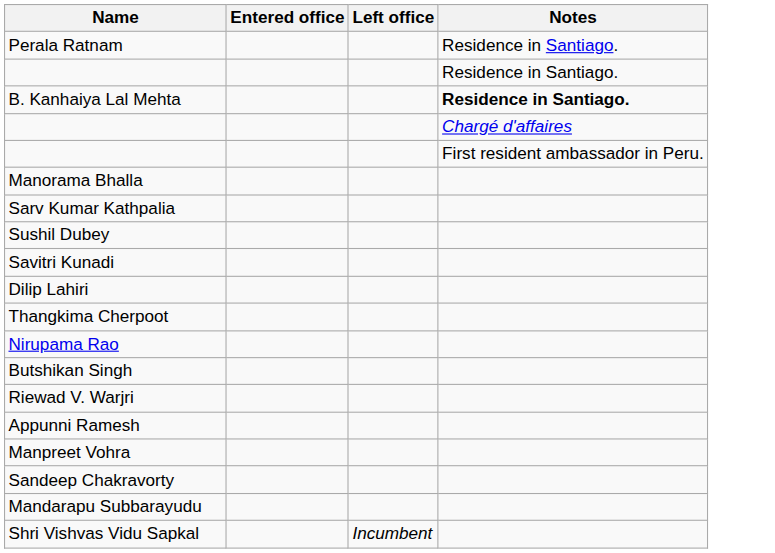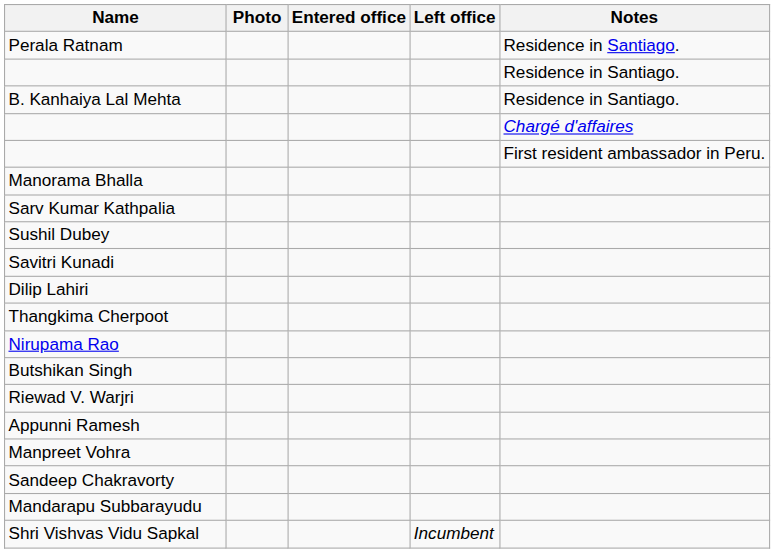+ column: Photo
B. Kanhaiya Lal Mehta | Notes: bold -> normal
